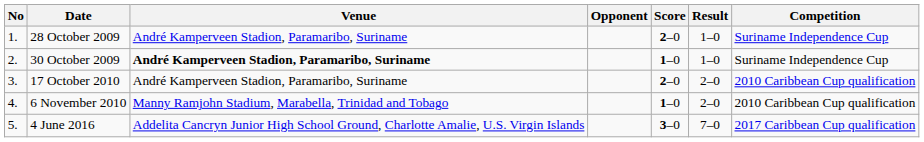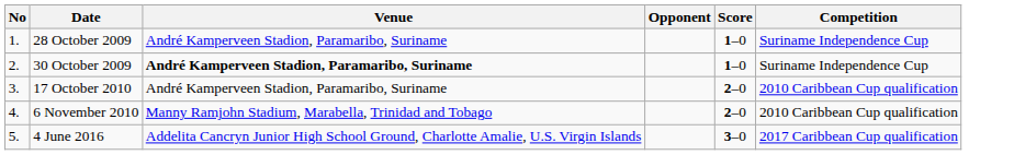- column: Result | 1–0 | 1–0 | 2–0 | 2–0 | 7–0
28 October 2009 | Score: 2–0 -> 1–0
6 November 2010 | Score: 1–0 -> 2–0
